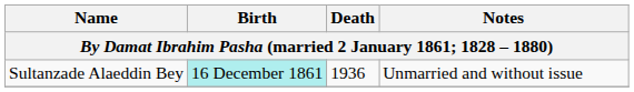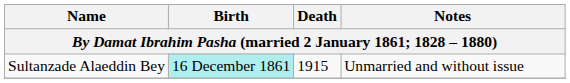Sultanzade Alaeddin Bey | Death: 1936 -> 1915
